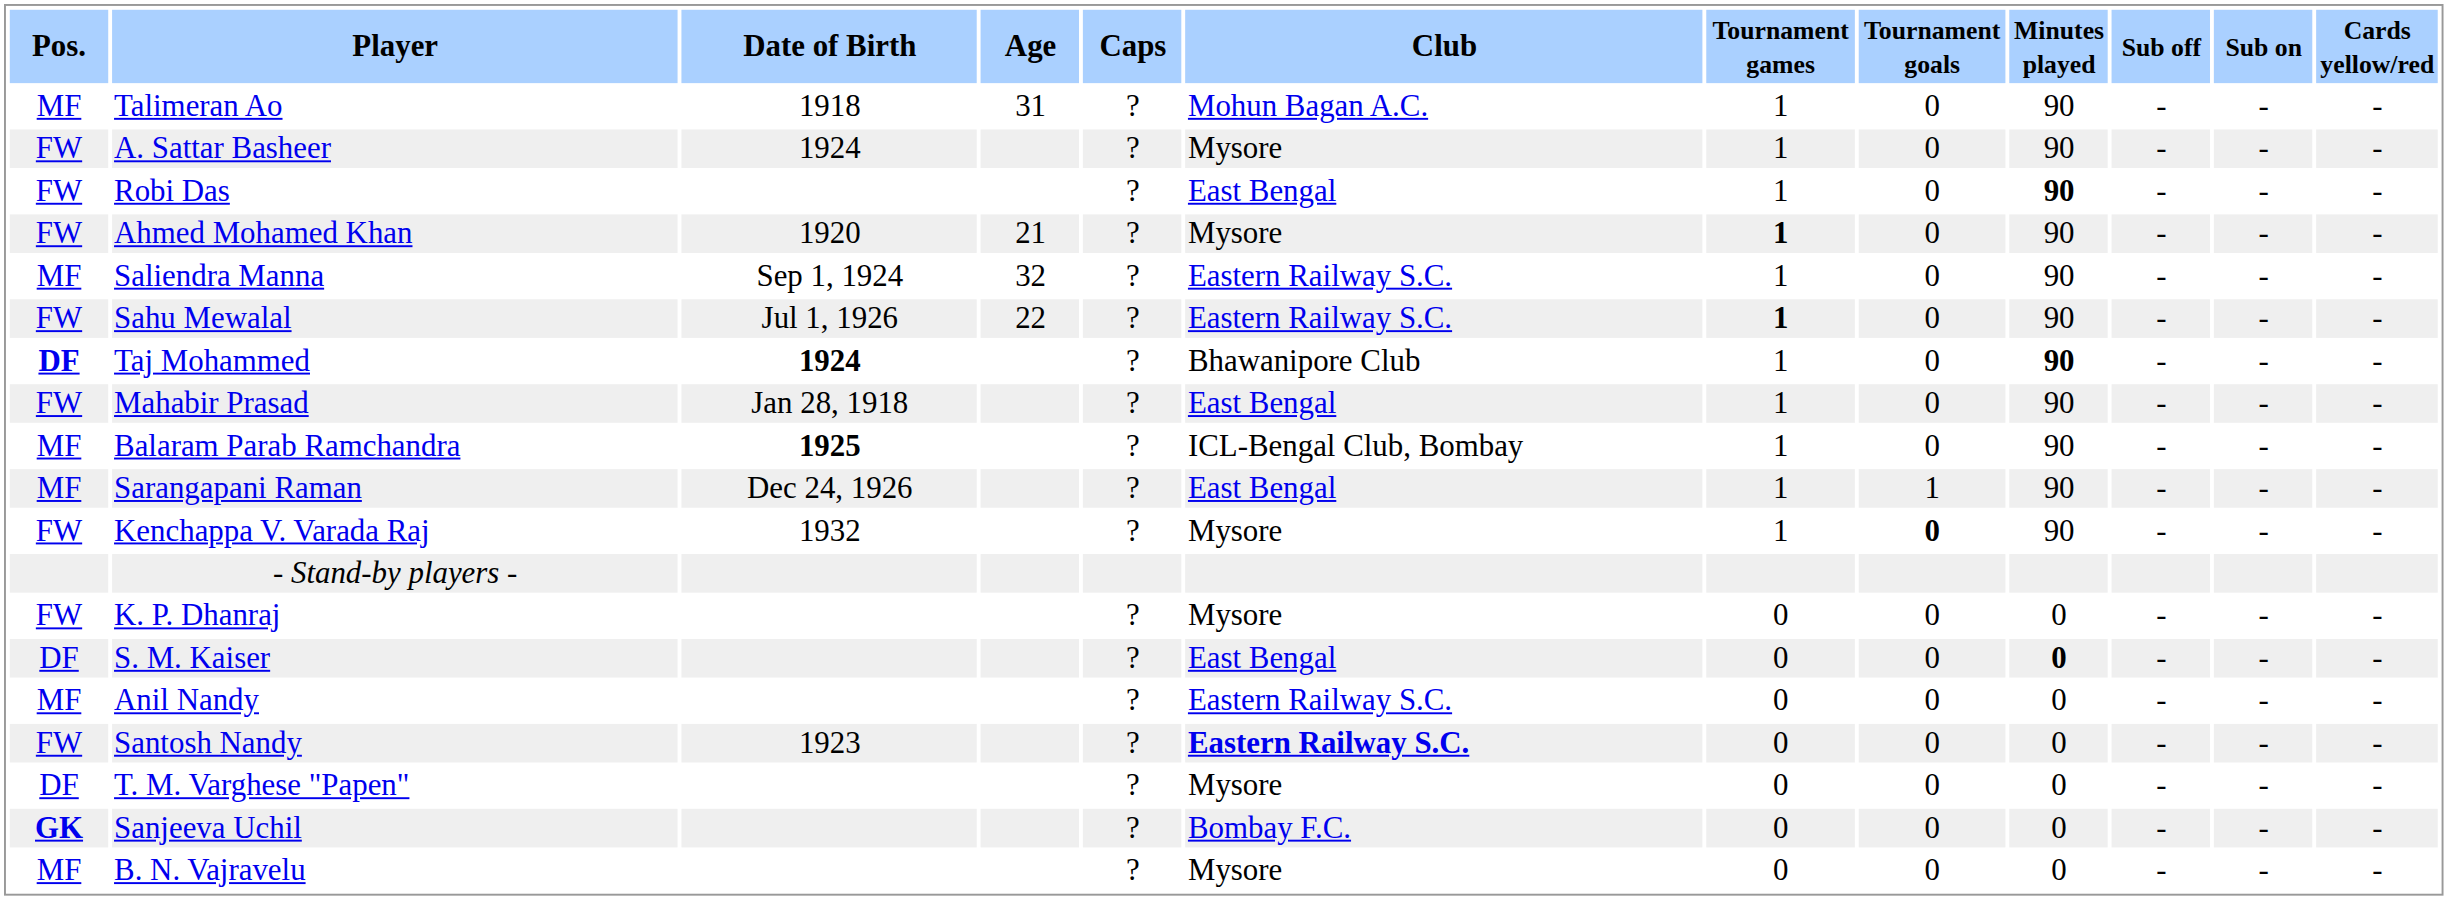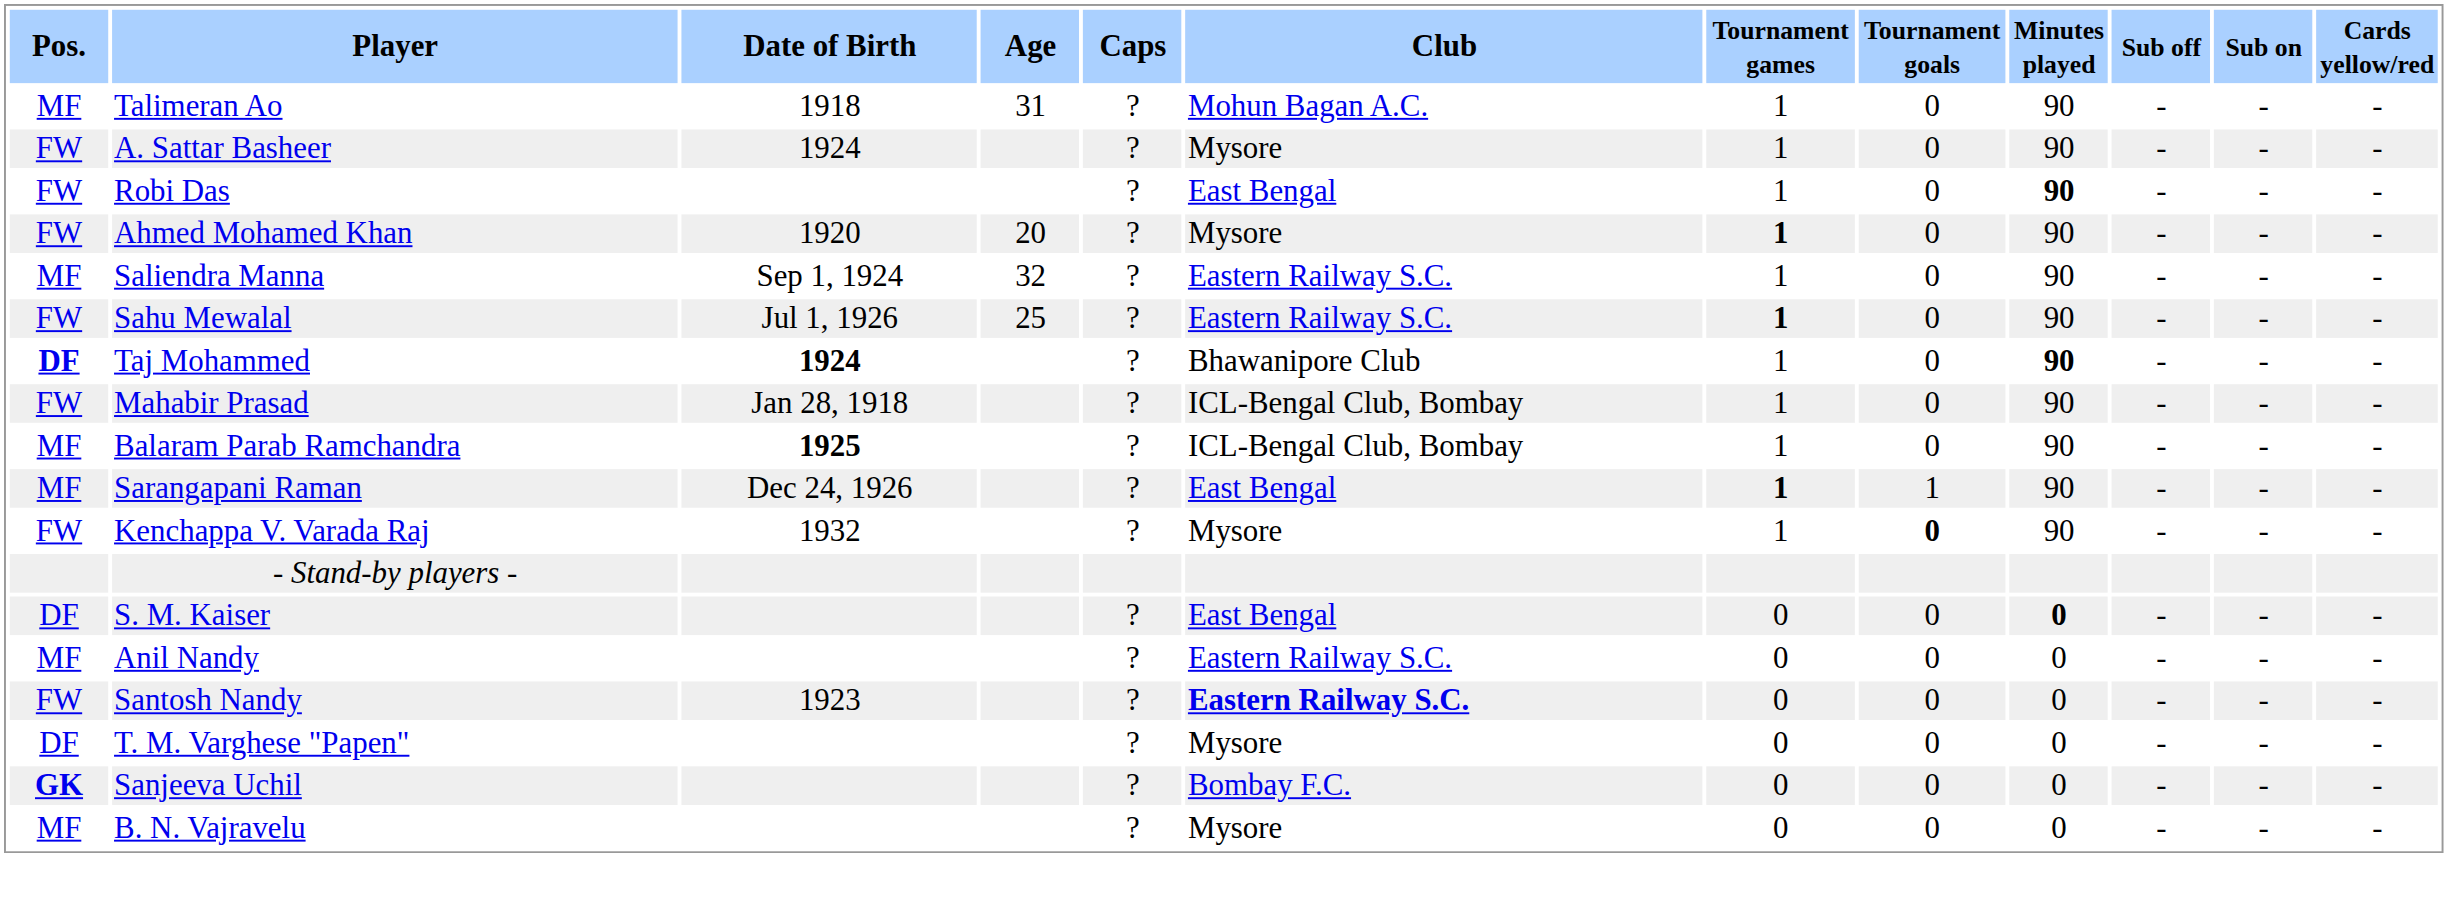Ahmed Mohamed Khan | Age: 21 -> 20
Sahu Mewalal | Age: 22 -> 25
Mahabir Prasad | Club: East Bengal -> ICL-Bengal Club, Bombay
Sarangapani Raman | Tournament games: normal -> bold
- row: FW | K. P. Dhanraj | ? | Mysore | 0 | 0 | 0 | - | - | -
